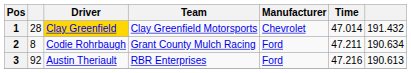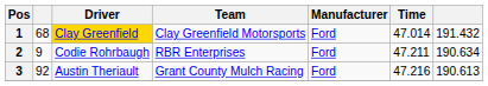1 | column 2: 28 -> 68
1 | Manufacturer: Chevrolet -> Ford
2 | column 2: 8 -> 9
2 | Team: Grant County Mulch Racing -> RBR Enterprises
3 | Team: RBR Enterprises -> Grant County Mulch Racing
